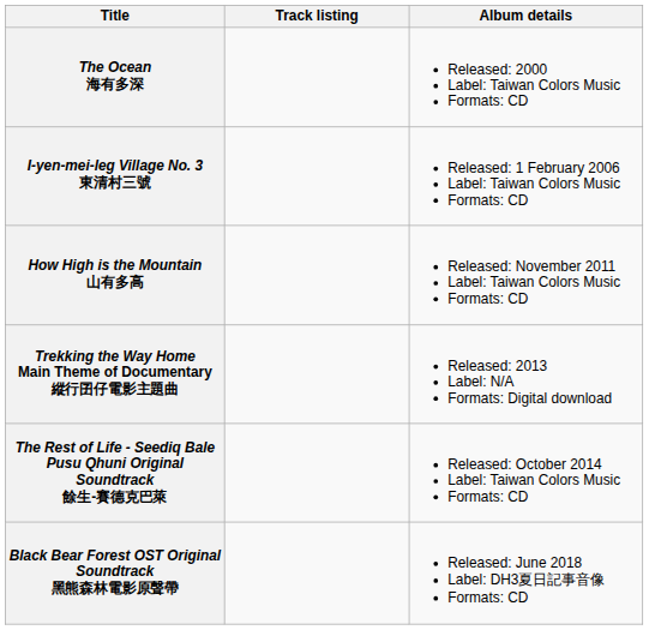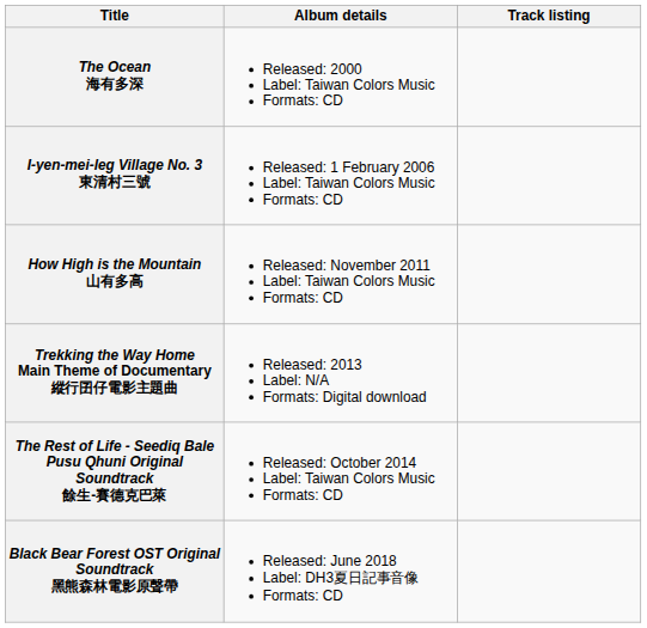columns swapped: Album details <-> Track listing
